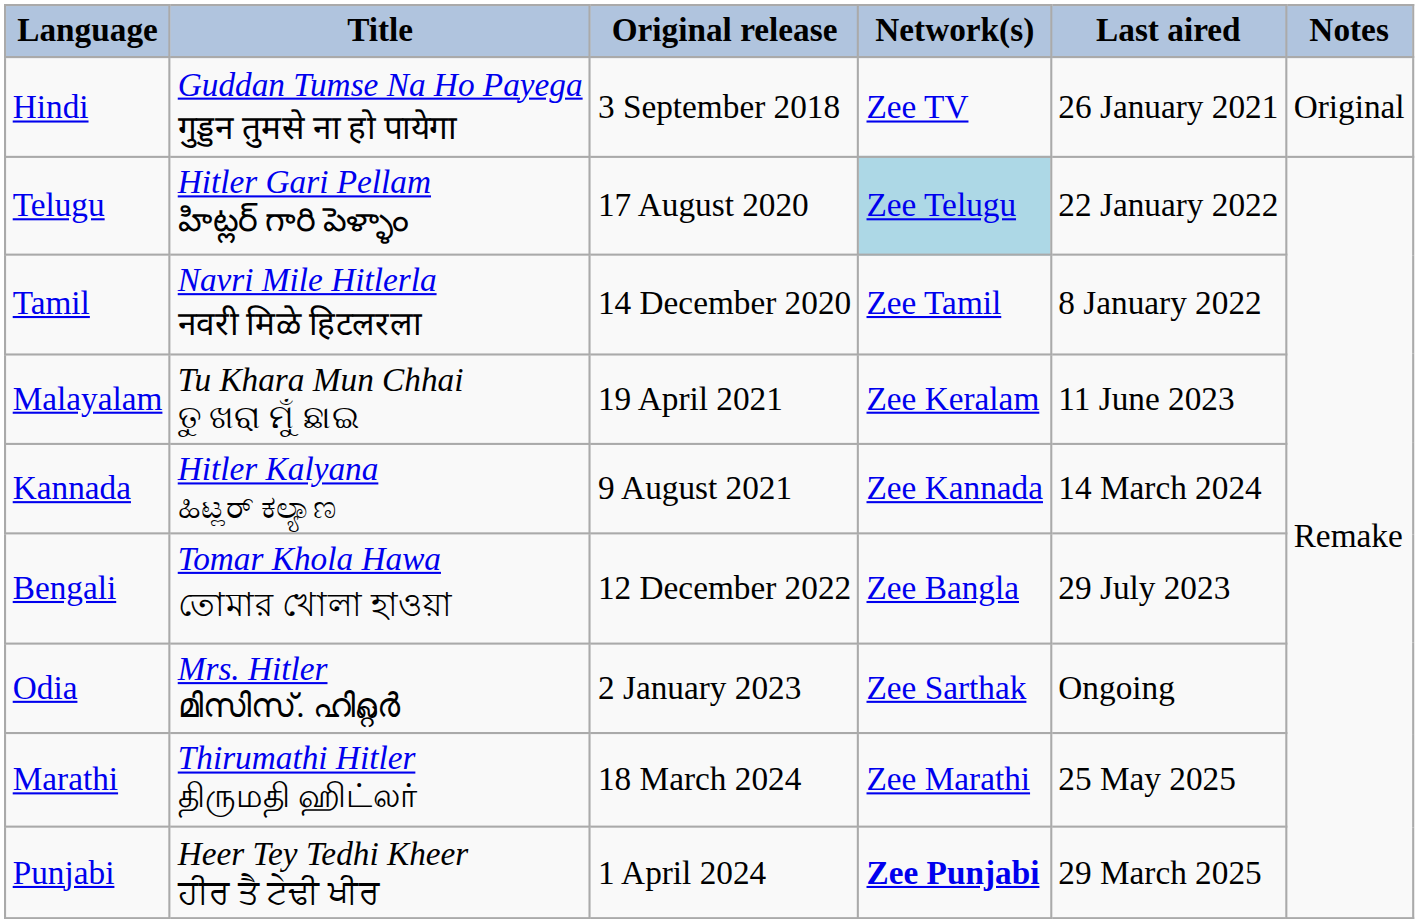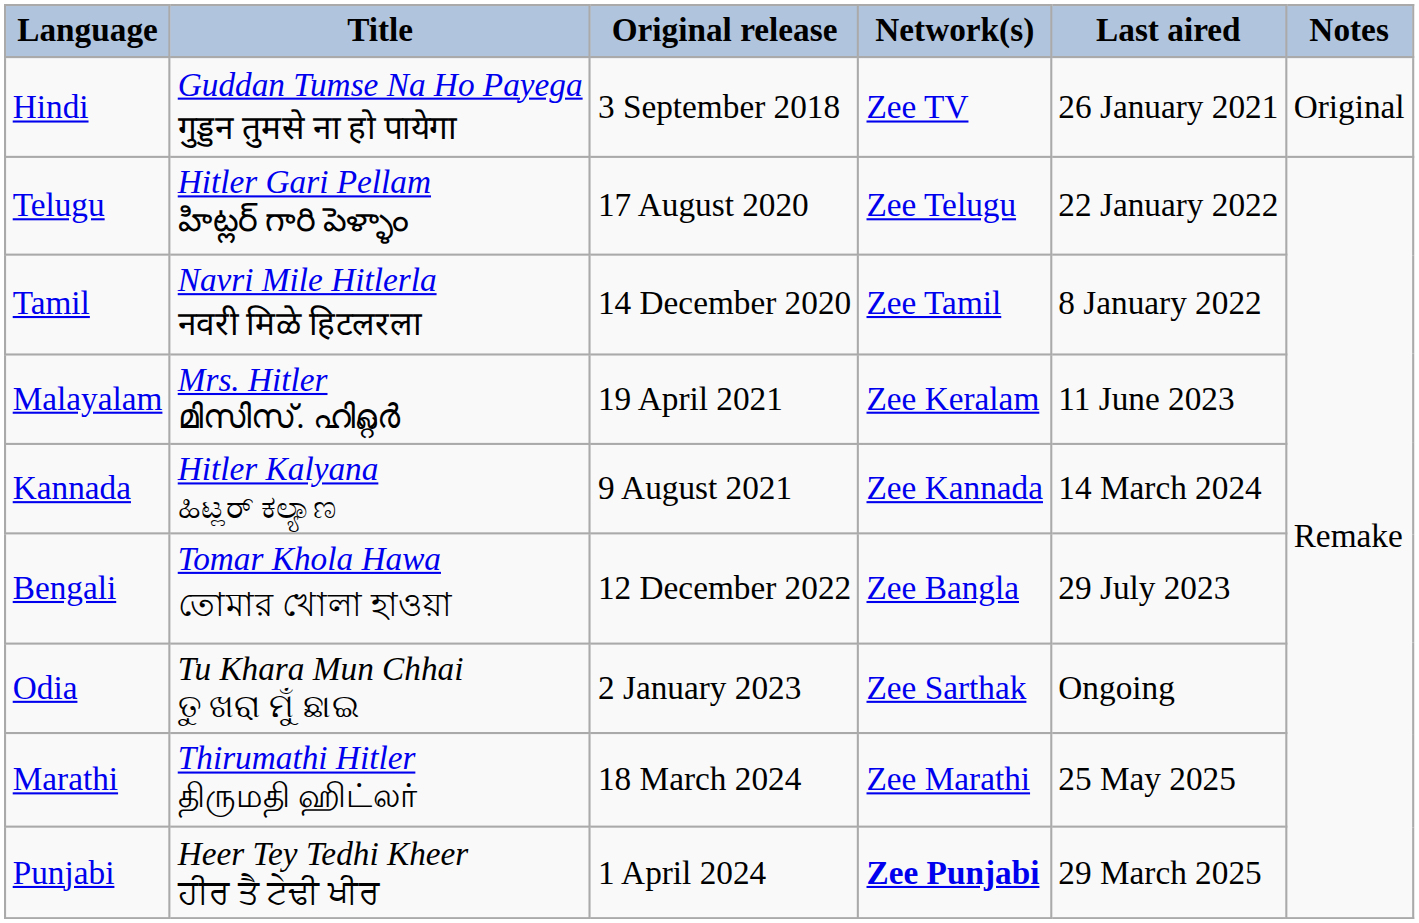Telugu | Network(s): lightblue background -> no background
Malayalam | Title: Tu Khara Mun Chhai ତୁ ଖରା ମୁଁ ଛାଇ -> Mrs. Hitler മിസിസ്. ഹിറ്റ്ലർ
Odia | Title: Mrs. Hitler മിസിസ്. ഹിറ്റ്ലർ -> Tu Khara Mun Chhai ତୁ ଖରା ମୁଁ ଛାଇ
